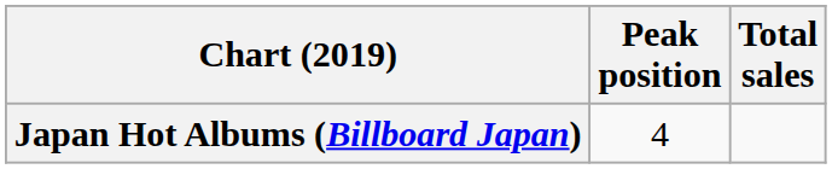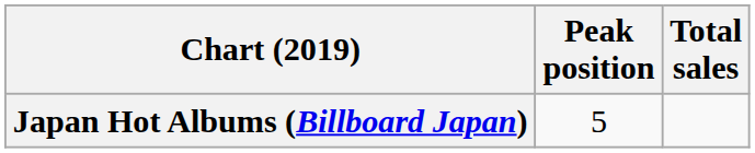Japan Hot Albums (Billboard Japan) | Peak position: 4 -> 5
